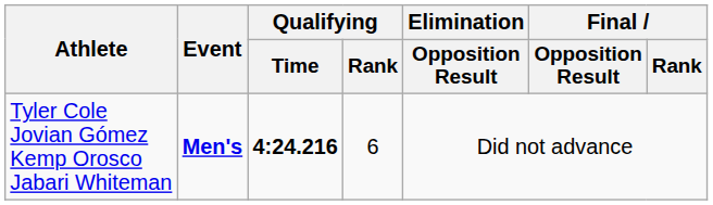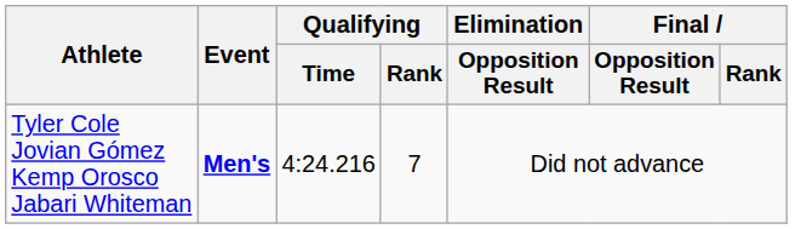Tyler Cole Jovian Gómez Kemp Orosco Jabari Whiteman | Qualifying / Time: bold -> normal
Tyler Cole Jovian Gómez Kemp Orosco Jabari Whiteman | Qualifying / Rank: 6 -> 7
